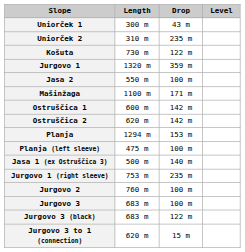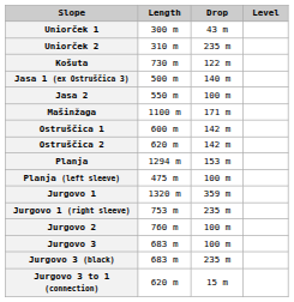rows swapped: Jasa 1 (ex Ostruščica 3) <-> Jurgovo 1
Jurgovo 3 (black) | Drop: 122 m -> 235 m
